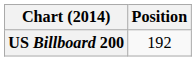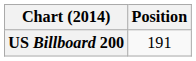US Billboard 200 | Position: 192 -> 191
